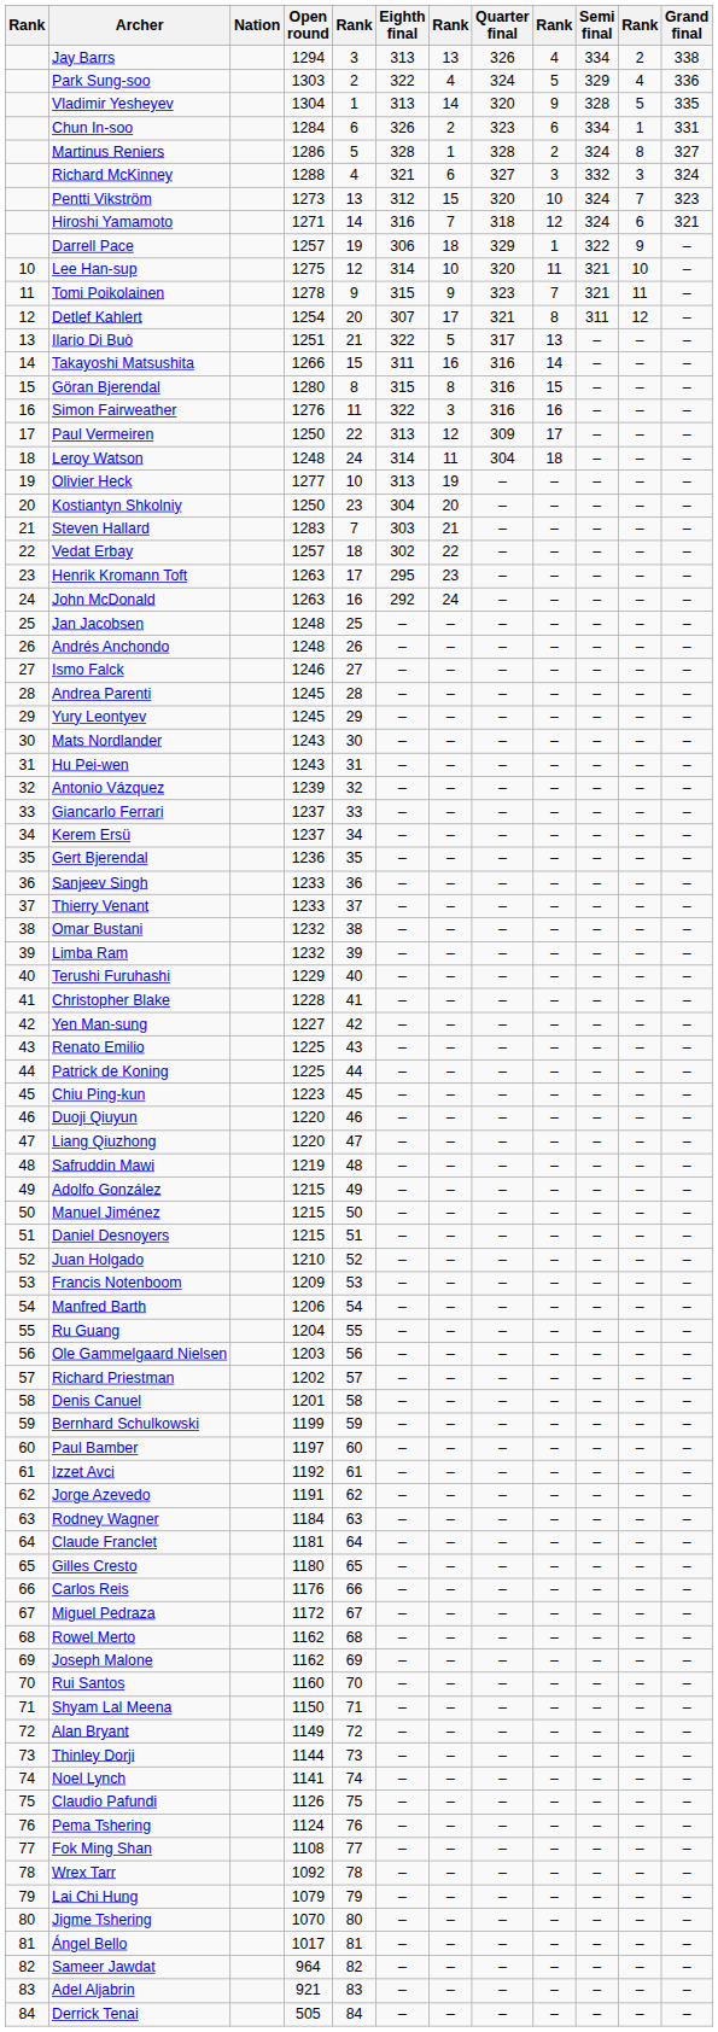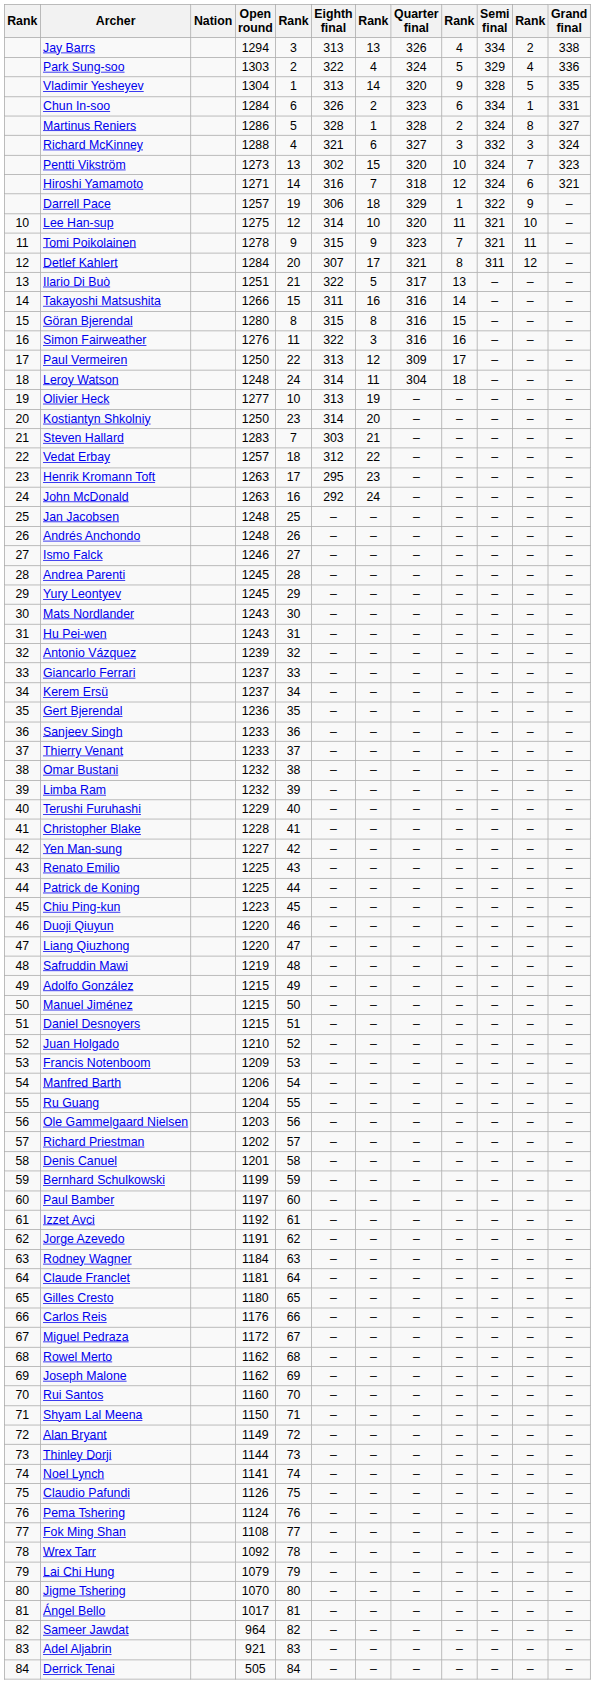Pentti Vikström | Eighth final: 312 -> 302
Detlef Kahlert | Open round: 1254 -> 1284
Kostiantyn Shkolniy | Eighth final: 304 -> 314
Vedat Erbay | Eighth final: 302 -> 312
